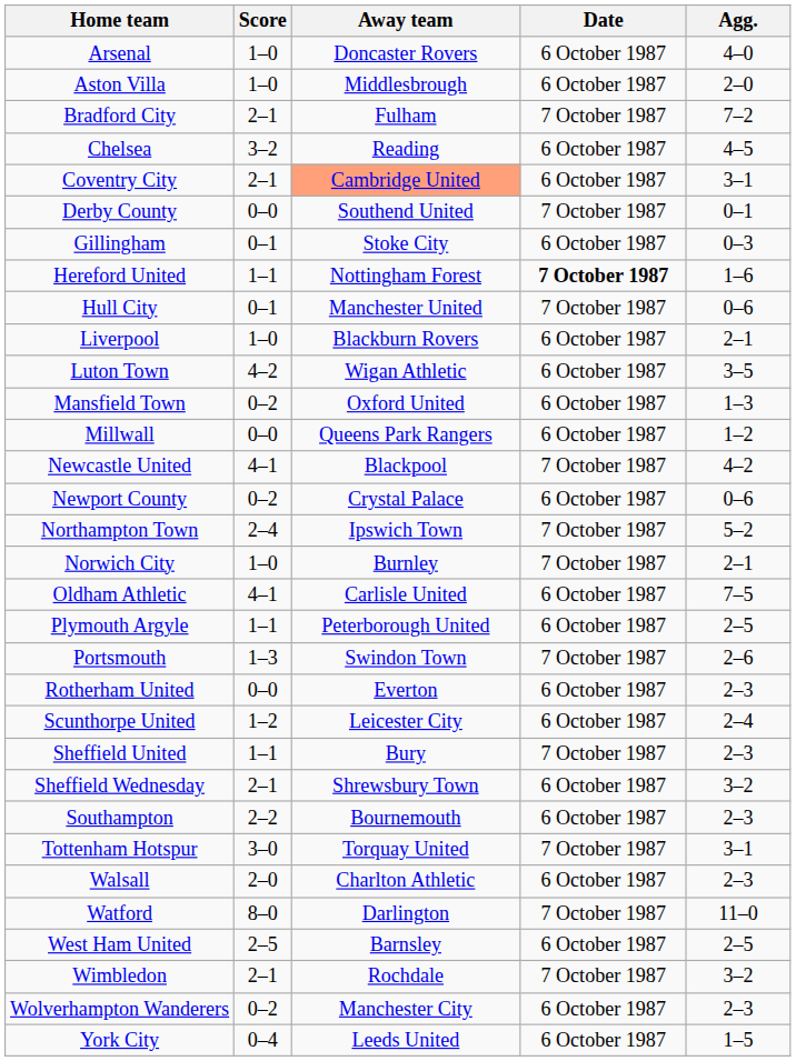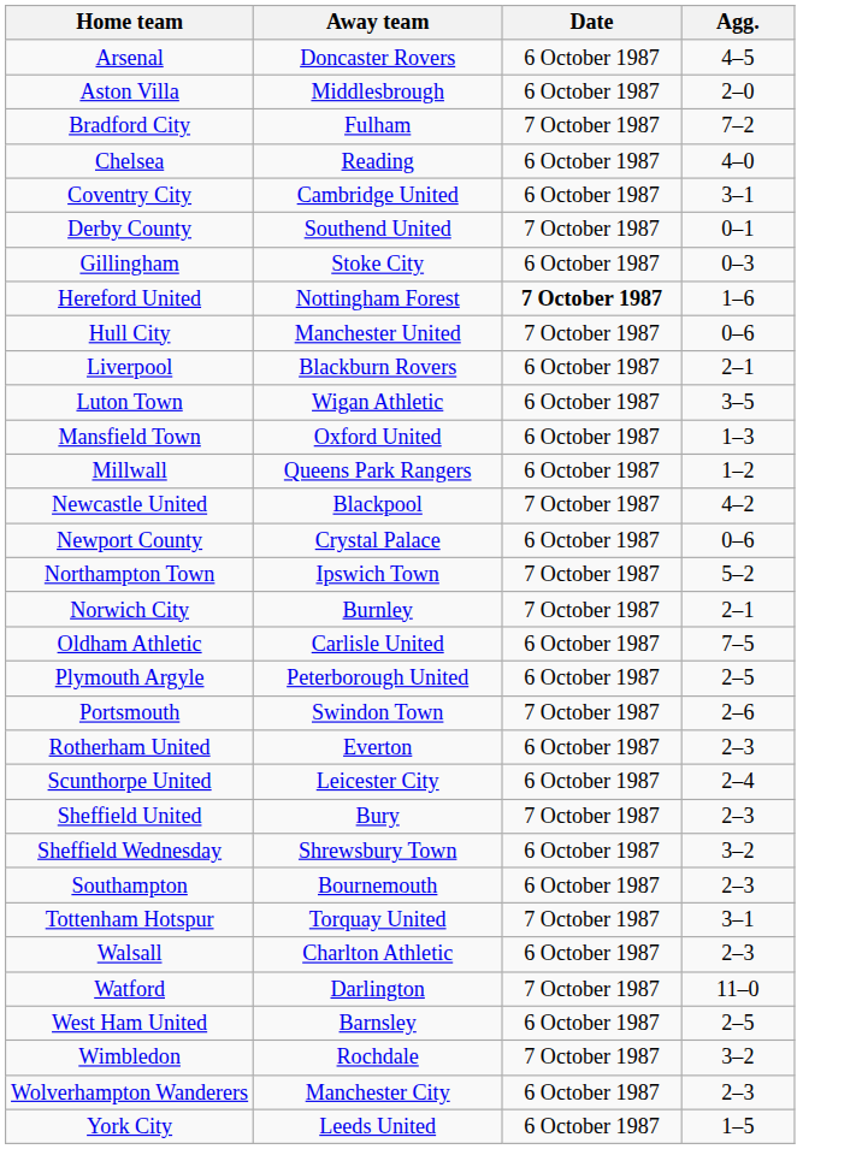- column: Score | 1–0 | 1–0 | 2–1 | 3–2 | 2–1 | 0–0 | 0–1 | 1–1 | 0–1 | 1–0 | 4–2 | 0–2 | 0–0 | 4–1 | 0–2 | 2–4 | 1–0 | 4–1 | 1–1 | 1–3 | 0–0 | 1–2 | 1–1 | 2–1 | 2–2 | 3–0 | 2–0 | 8–0 | 2–5 | 2–1 | 0–2 | 0–4
Arsenal | Agg.: 4–0 -> 4–5
Chelsea | Agg.: 4–5 -> 4–0
Coventry City | Away team: lightsalmon background -> no background
